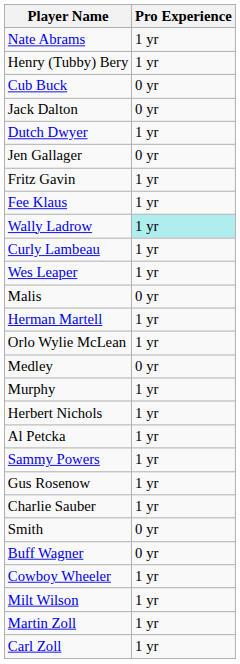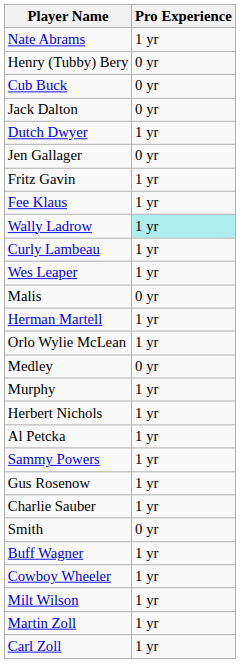Henry (Tubby) Bery | Pro Experience: 1 yr -> 0 yr
Buff Wagner | Pro Experience: 0 yr -> 1 yr
